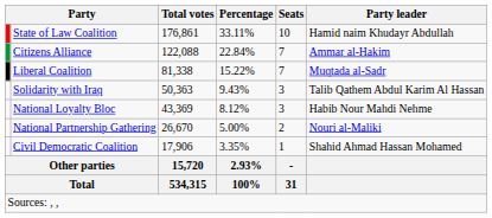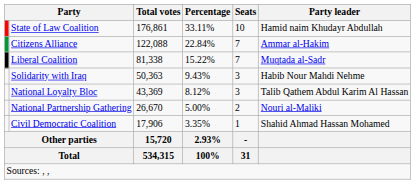Solidarity with Iraq | Party leader: Talib Qathem Abdul Karim Al Hassan -> Habib Nour Mahdi Nehme
National Loyalty Bloc | Party leader: Habib Nour Mahdi Nehme -> Talib Qathem Abdul Karim Al Hassan
